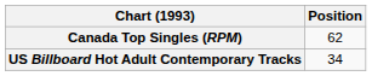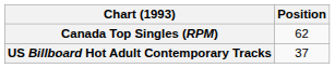US Billboard Hot Adult Contemporary Tracks | Position: 34 -> 37
